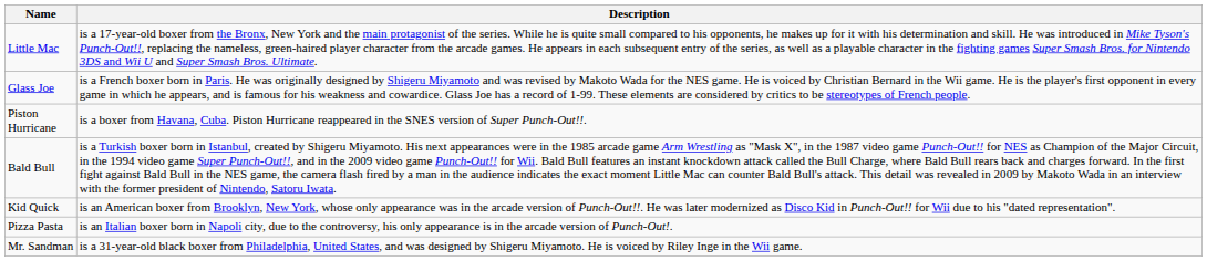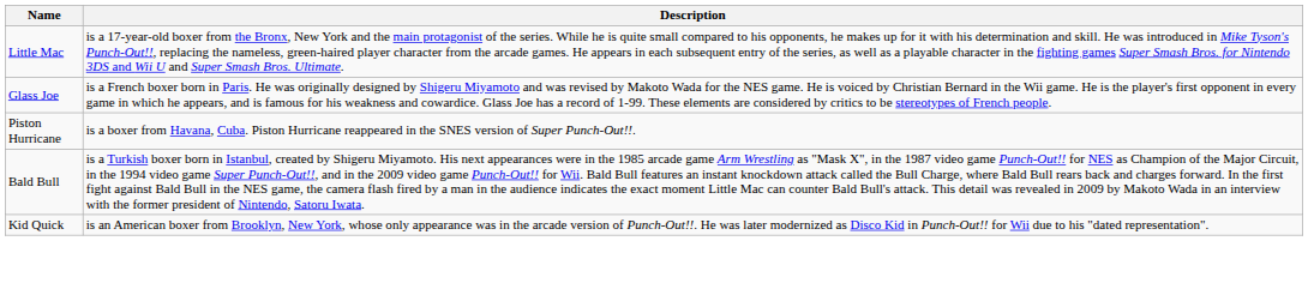- row: Pizza Pasta | is an Italian boxer born in Napoli city, due to the controversy, his only appearance is in the arcade version of Punch-Out!.
- row: Mr. Sandman | is a 31-year-old black boxer from Philadelphia, United States, and was designed by Shigeru Miyamoto. He is voiced by Riley Inge in the Wii game.
